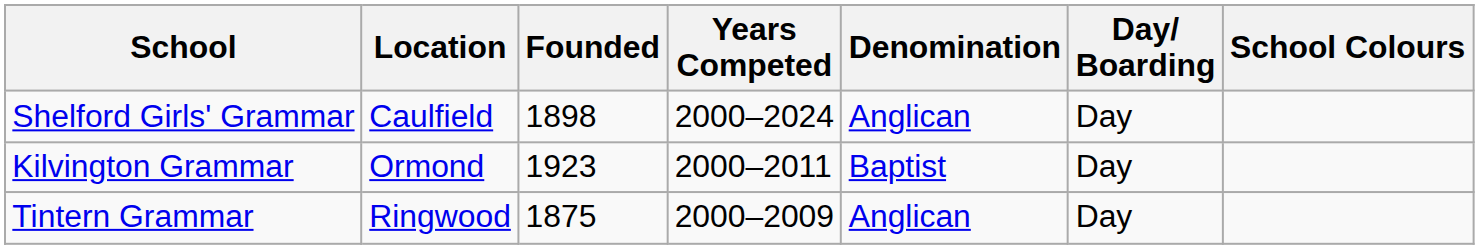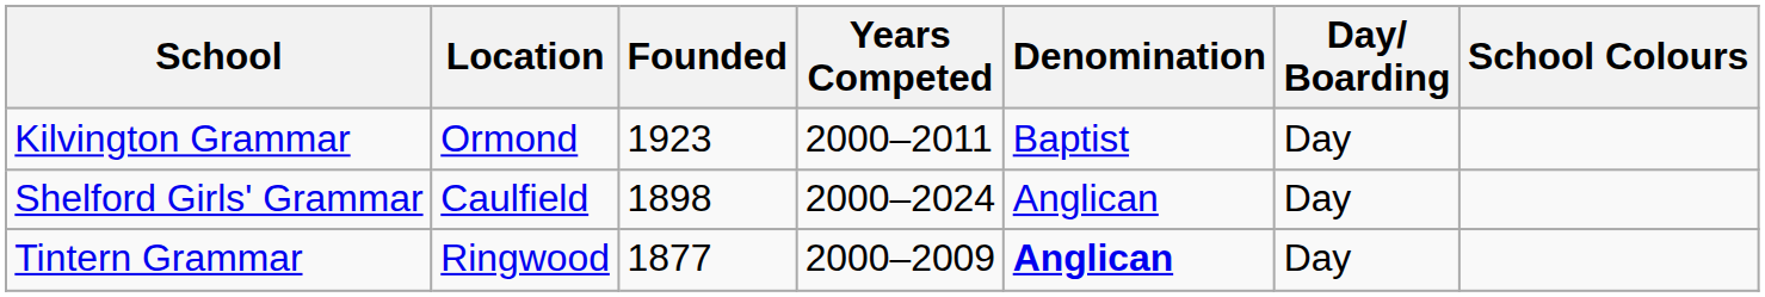rows swapped: Kilvington Grammar <-> Shelford Girls' Grammar
Tintern Grammar | Founded: 1875 -> 1877
Tintern Grammar | Denomination: normal -> bold
